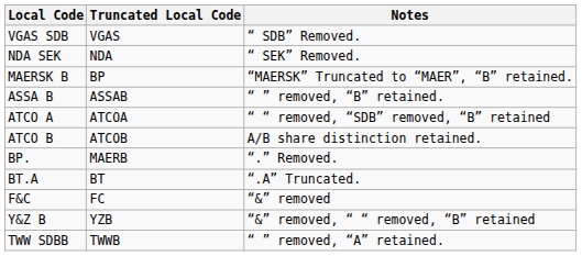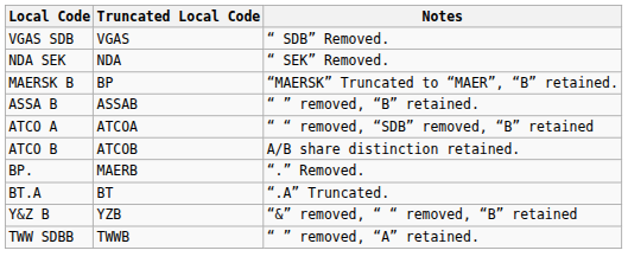- row: F&C | FC | “&” removed
